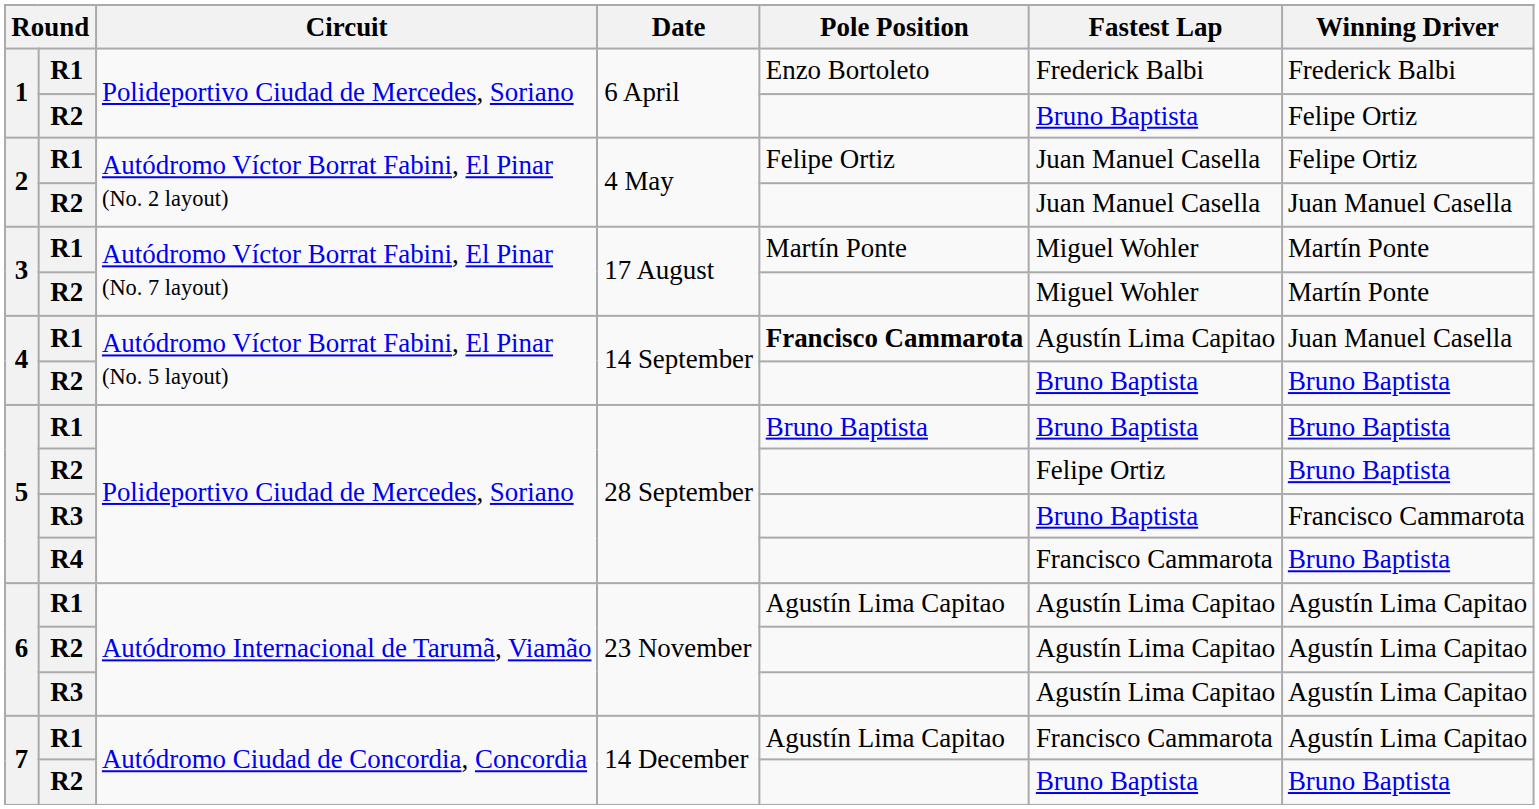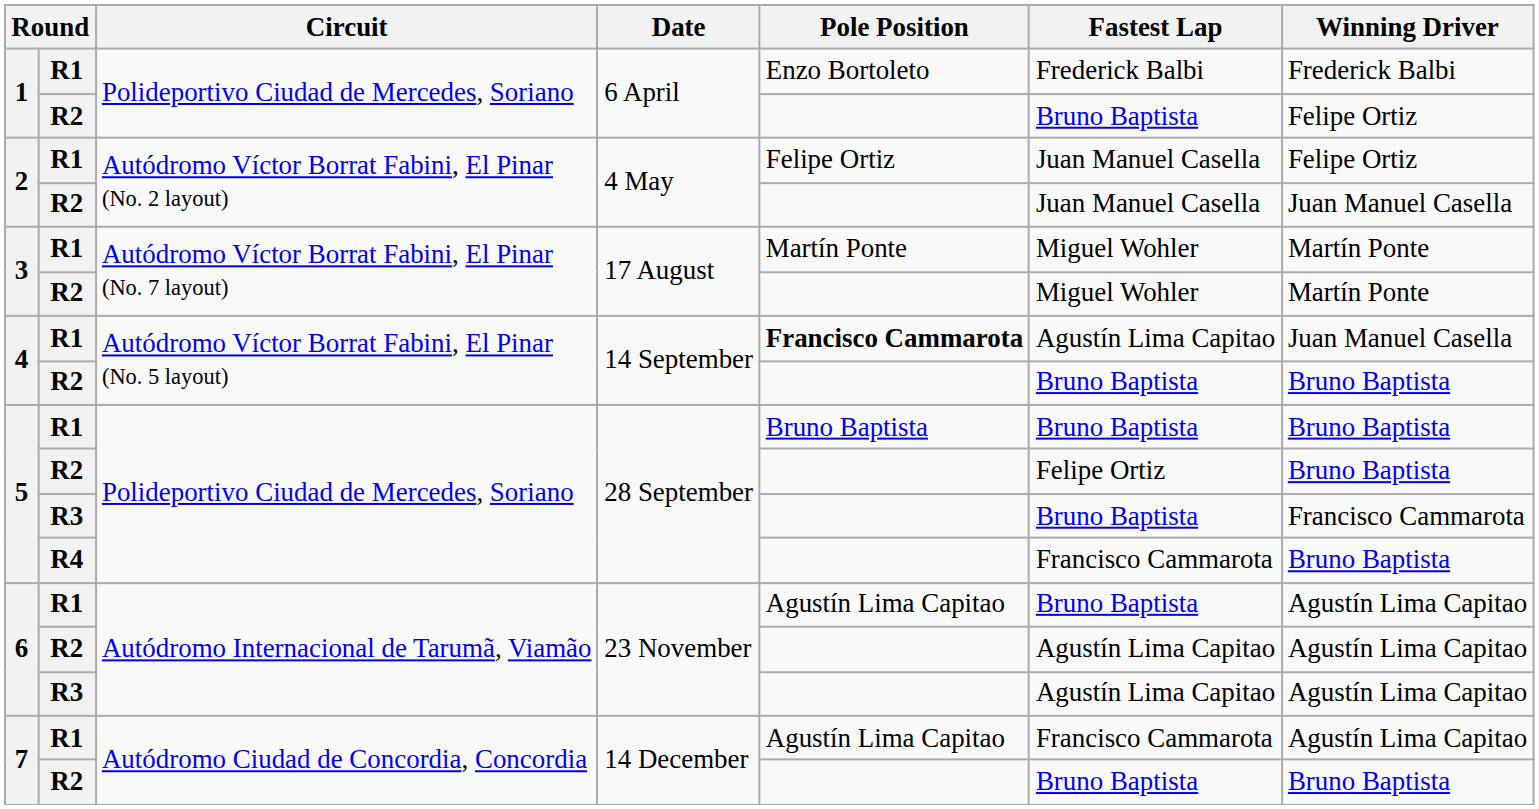6 / R1 | Fastest Lap: Agustín Lima Capitao -> Bruno Baptista
